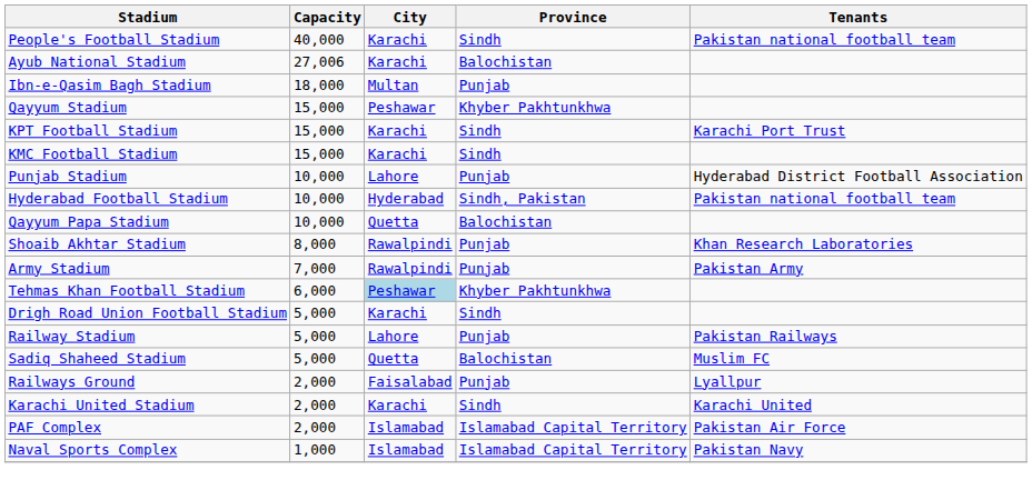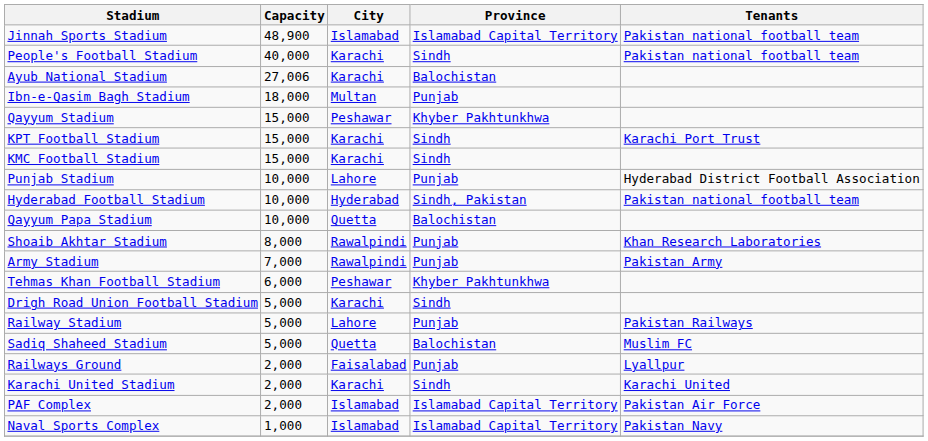+ row: Jinnah Sports Stadium | 48,900 | Islamabad | Islamabad Capital Territory | Pakistan national football team
Tehmas Khan Football Stadium | City: lightblue background -> no background
